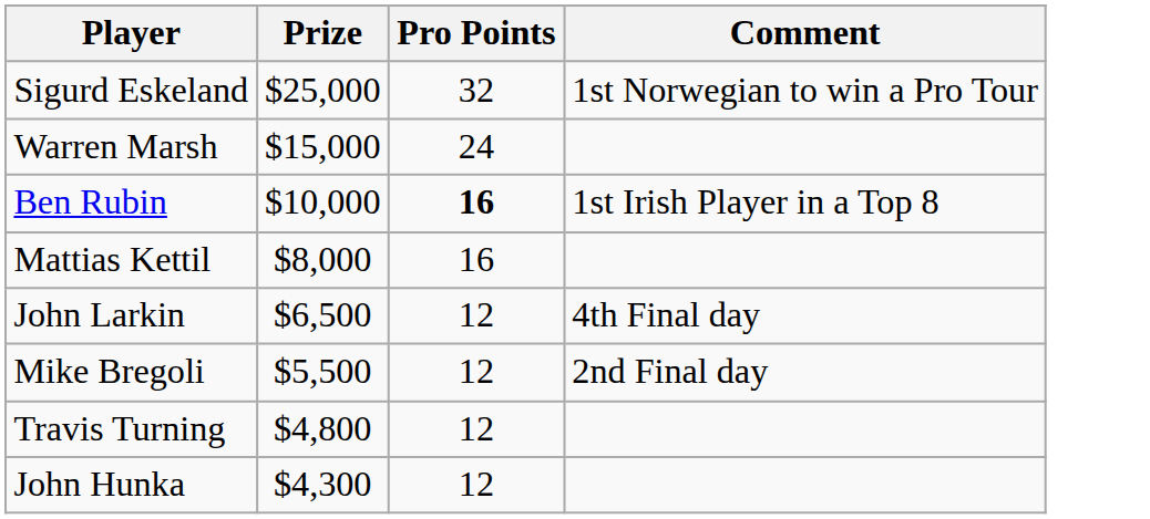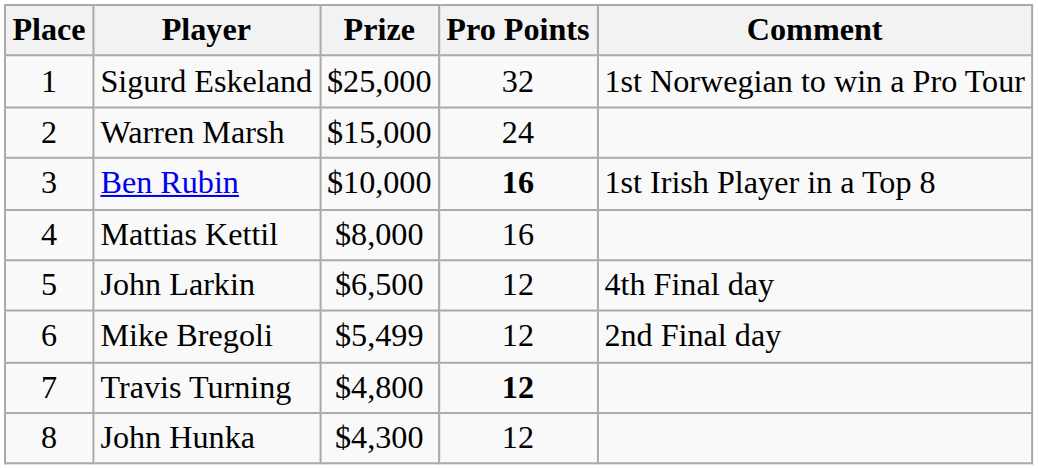+ column: Place | 1 | 2 | 3 | 4 | 5 | 6 | 7 | 8
Mike Bregoli | Prize: $5,500 -> $5,499
Travis Turning | Pro Points: normal -> bold
